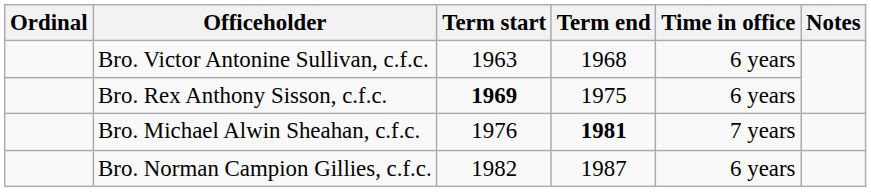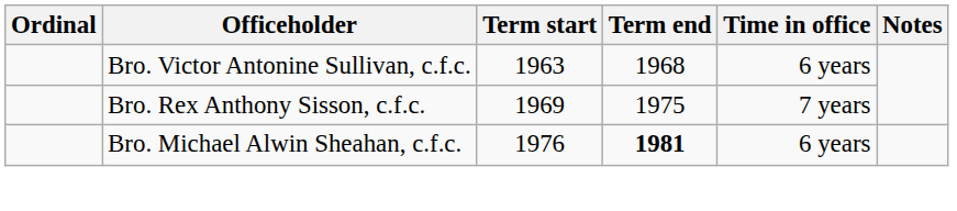Bro. Rex Anthony Sisson, c.f.c. | Term start: bold -> normal
Bro. Rex Anthony Sisson, c.f.c. | Time in office: 6 years -> 7 years
Bro. Michael Alwin Sheahan, c.f.c. | Time in office: 7 years -> 6 years
- row: Bro. Norman Campion Gillies, c.f.c. | 1982 | 1987 | 6 years
